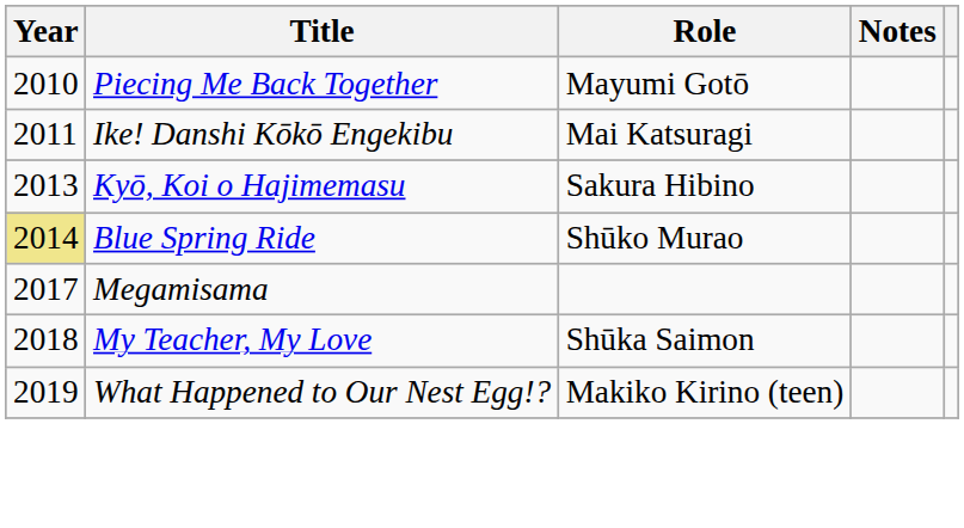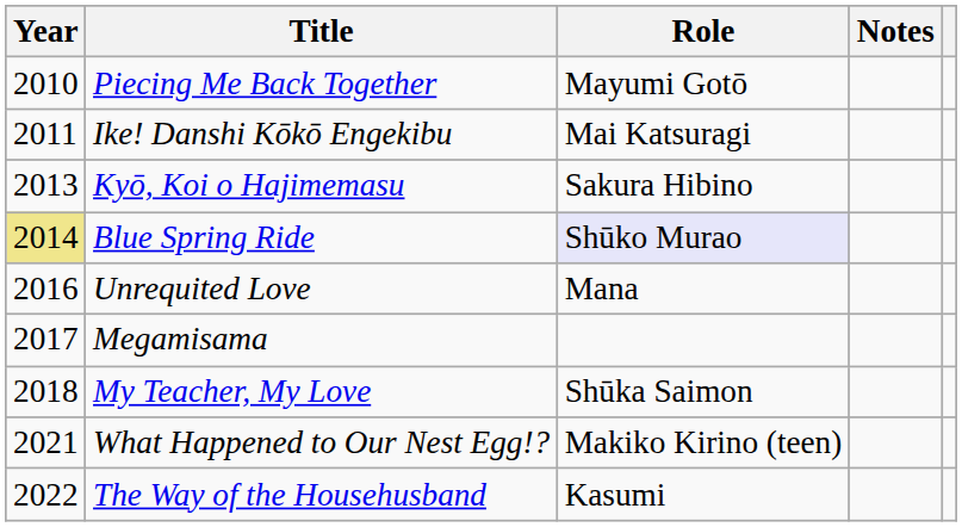Blue Spring Ride | Role: no background -> lavender background
+ row: 2016 | Unrequited Love | Mana
What Happened to Our Nest Egg!? | Year: 2019 -> 2021
+ row: 2022 | The Way of the Househusband | Kasumi
